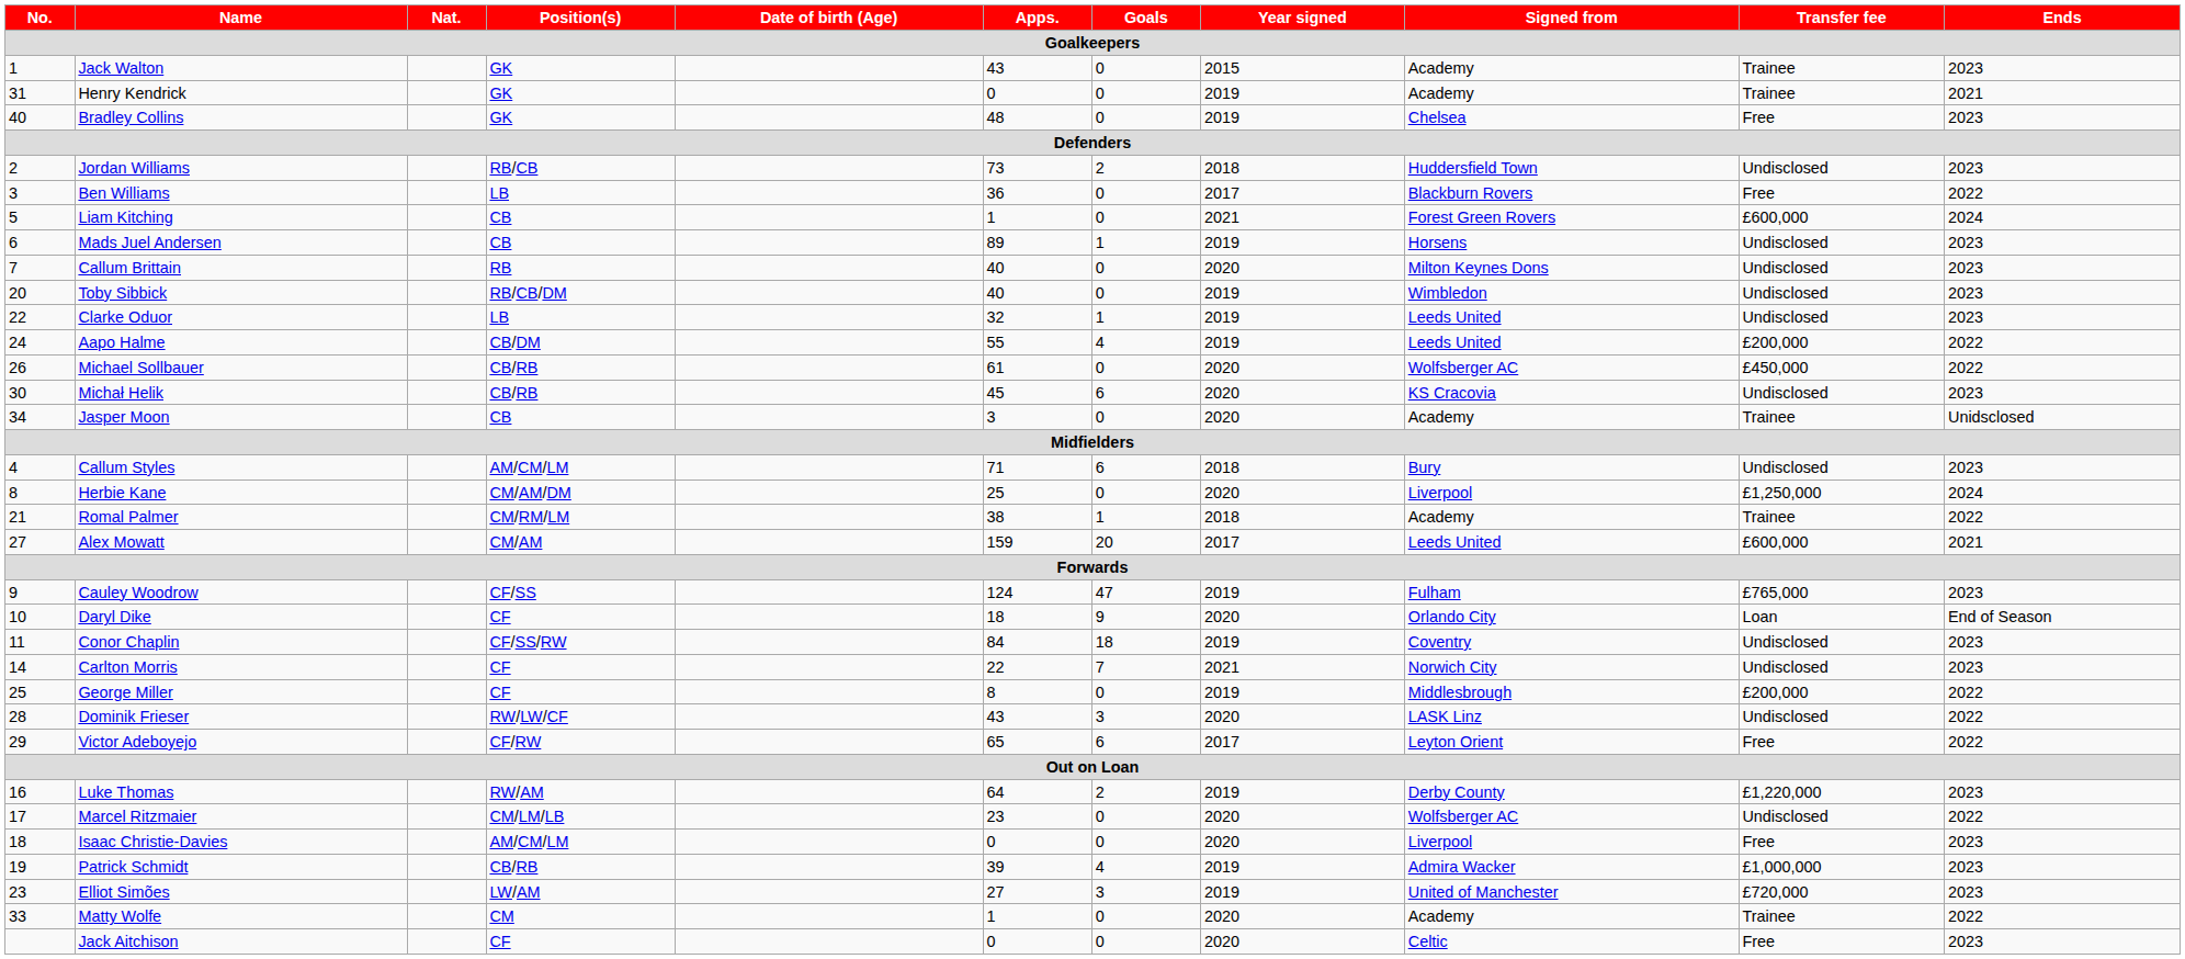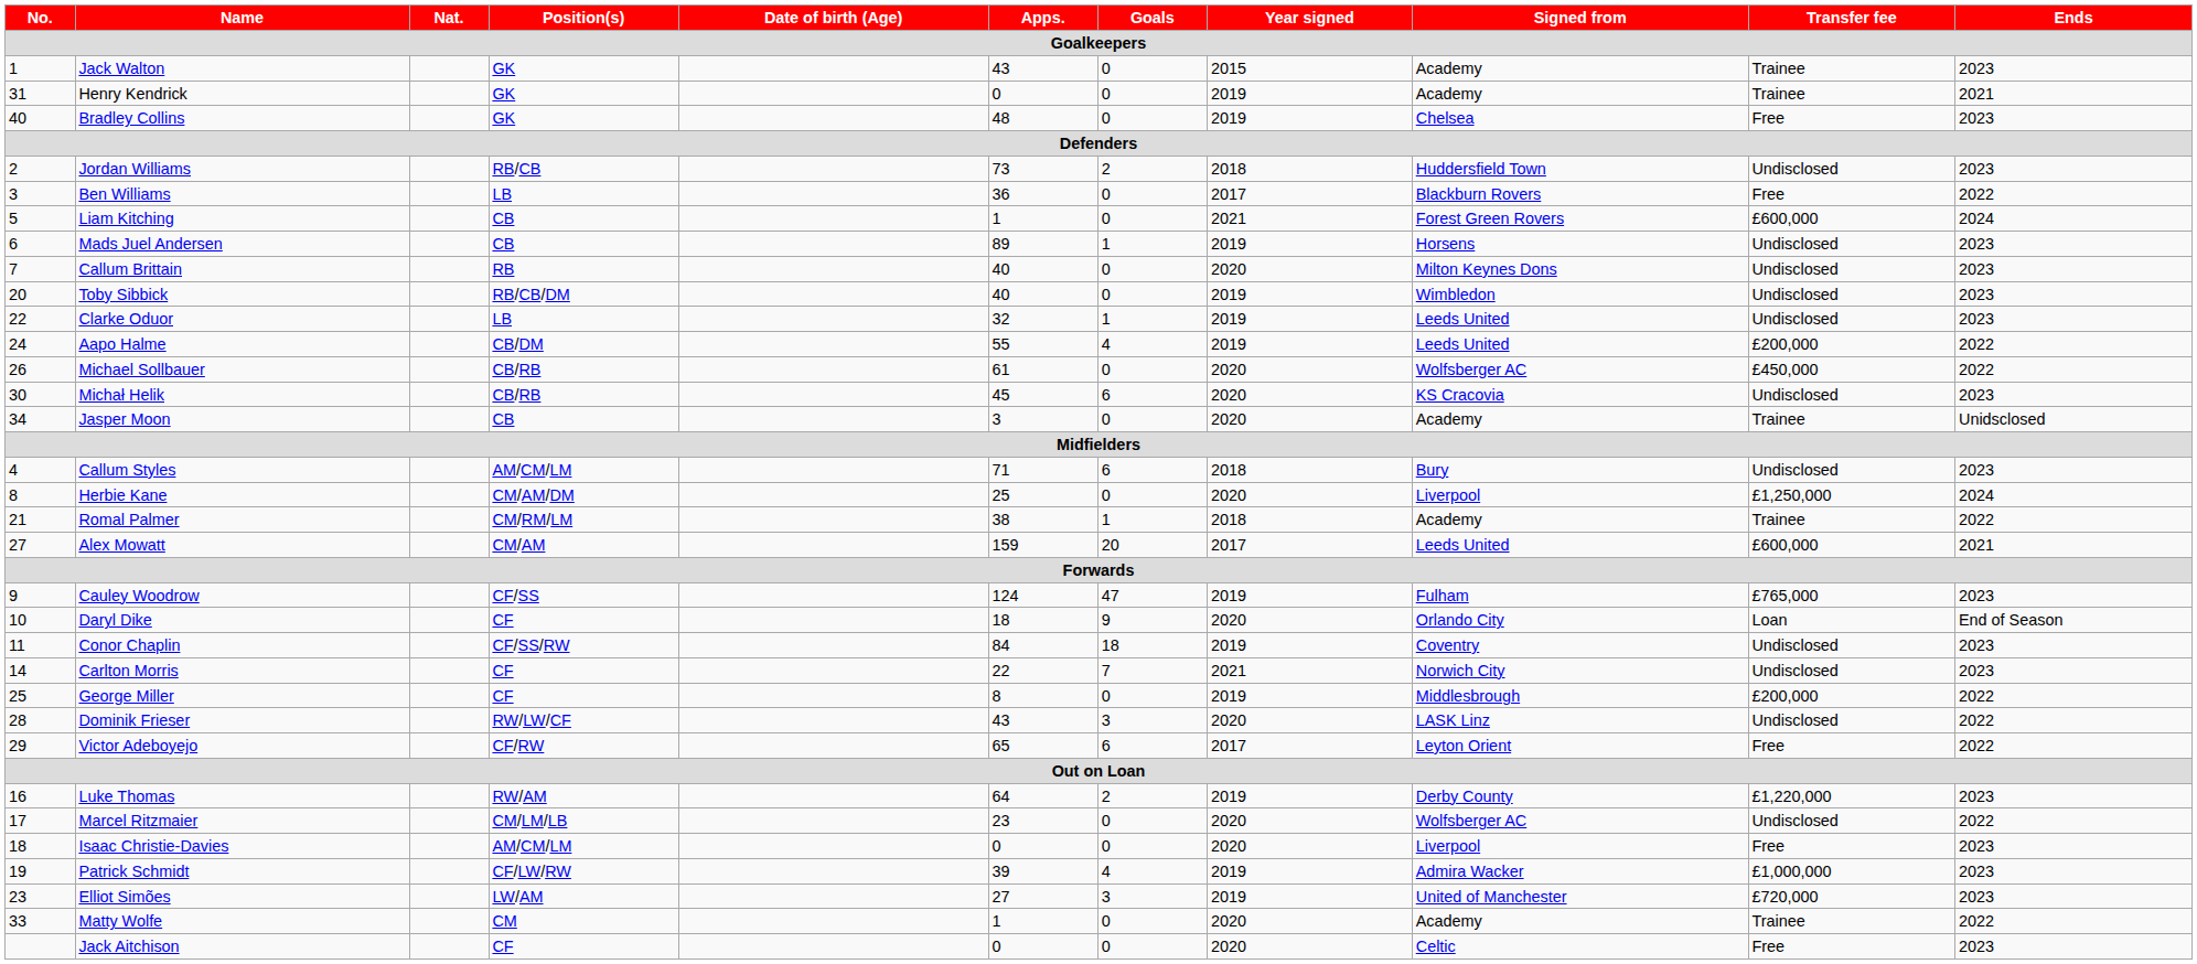Patrick Schmidt | Position(s): CB/RB -> CF/LW/RW
